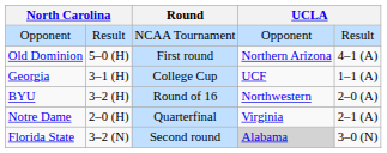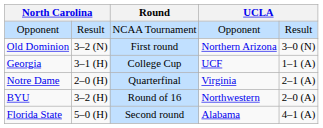Old Dominion | column 2: 5–0 (H) -> 3–2 (N)
Old Dominion | column 5: 4–1 (A) -> 3–0 (N)
rows swapped: BYU <-> Notre Dame
Florida State | column 2: 3–2 (N) -> 5–0 (H)
Florida State | column 4: lightgrey background -> no background
Florida State | column 5: 3–0 (N) -> 4–1 (A)
